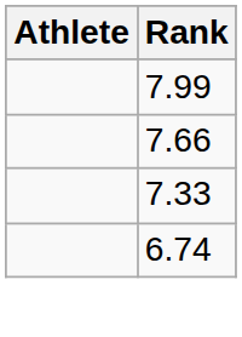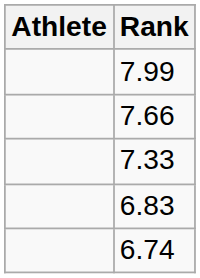+ row: 6.83
